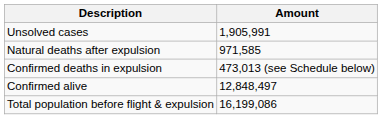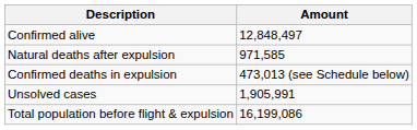rows swapped: Confirmed alive <-> Unsolved cases
